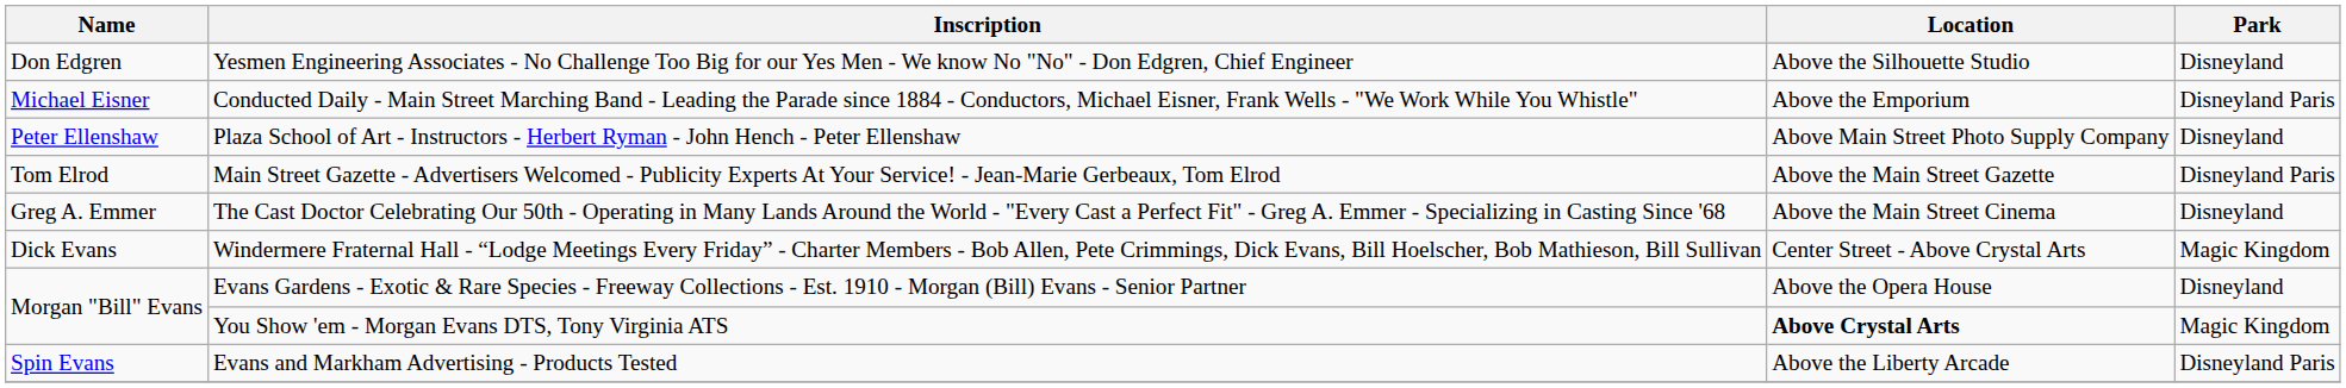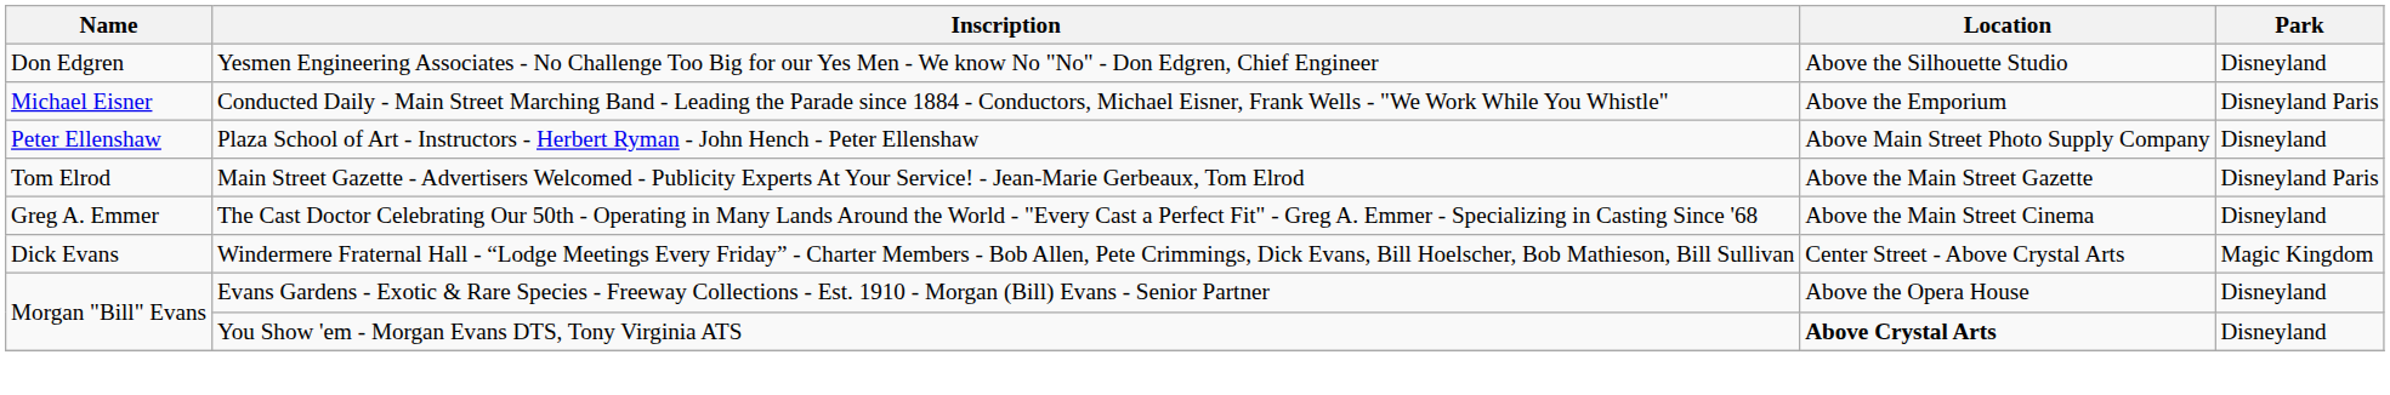You Show 'em - Morgan Evans DTS, Tony Virginia ATS | Park: Magic Kingdom -> Disneyland
- row: Spin Evans | Evans and Markham Advertising - Products Tested | Above the Liberty Arcade | Disneyland Paris
